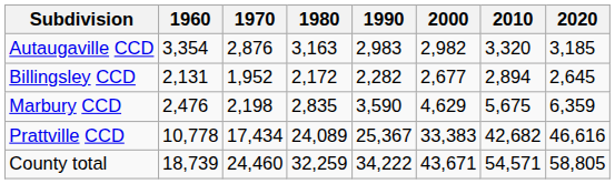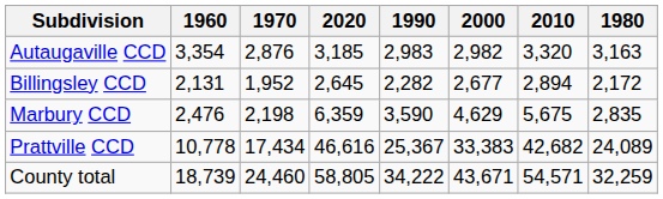columns swapped: 1980 <-> 2020
